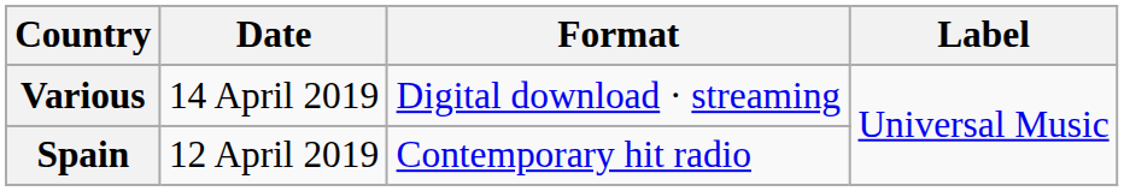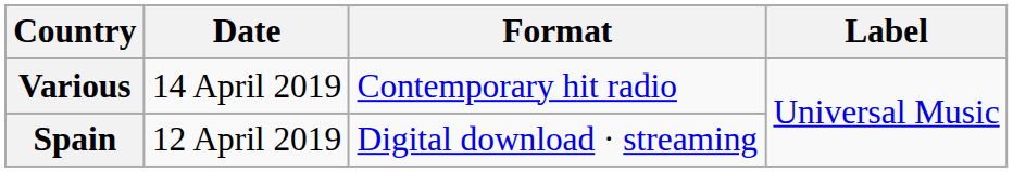Various | Format: Digital download · streaming -> Contemporary hit radio
Spain | Format: Contemporary hit radio -> Digital download · streaming
